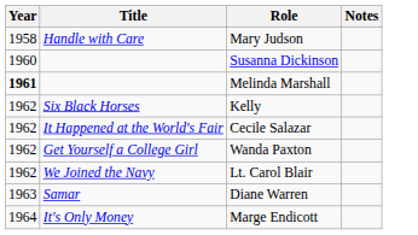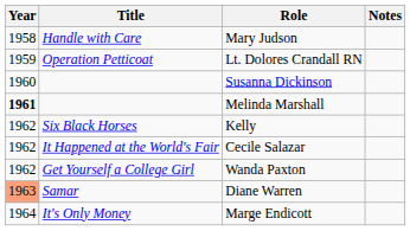+ row: 1959 | Operation Petticoat | Lt. Dolores Crandall RN
- row: 1962 | We Joined the Navy | Lt. Carol Blair
Diane Warren | Year: no background -> lightsalmon background
